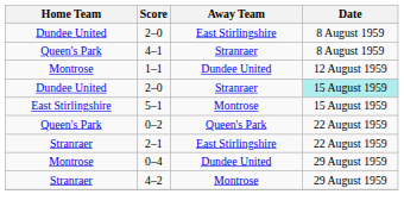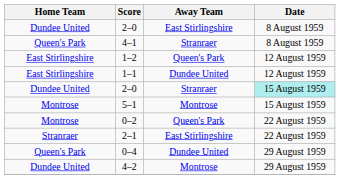+ row: East Stirlingshire | 1–2 | Queen's Park | 12 August 1959
1–1 | Home Team: Montrose -> East Stirlingshire
5–1 | Home Team: East Stirlingshire -> Montrose
0–2 | Home Team: Queen's Park -> Montrose
0–4 | Home Team: Montrose -> Queen's Park
4–2 | Home Team: Stranraer -> Dundee United
